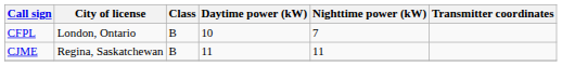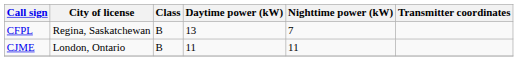CFPL | City of license: London, Ontario -> Regina, Saskatchewan
CFPL | Daytime power (kW): 10 -> 13
CJME | City of license: Regina, Saskatchewan -> London, Ontario
